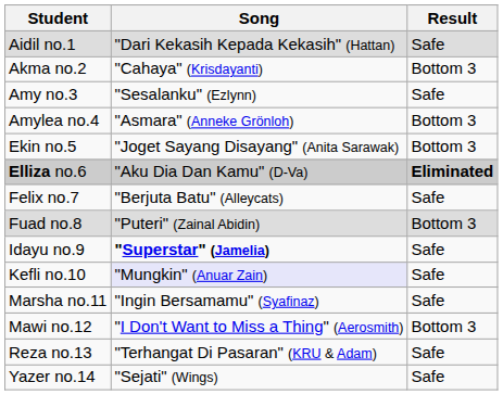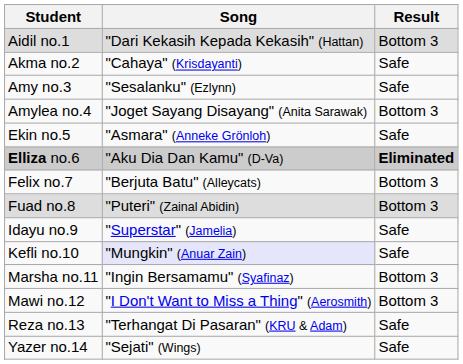Aidil no.1 | Result: Safe -> Bottom 3
Akma no.2 | Result: Bottom 3 -> Safe
Amylea no.4 | Song: "Asmara" (Anneke Grönloh) -> "Joget Sayang Disayang" (Anita Sarawak)
Ekin no.5 | Song: "Joget Sayang Disayang" (Anita Sarawak) -> "Asmara" (Anneke Grönloh)
Ekin no.5 | Result: Bottom 3 -> Safe
Felix no.7 | Result: Safe -> Bottom 3
Idayu no.9 | Song: bold -> normal
Marsha no.11 | Result: Safe -> Bottom 3
